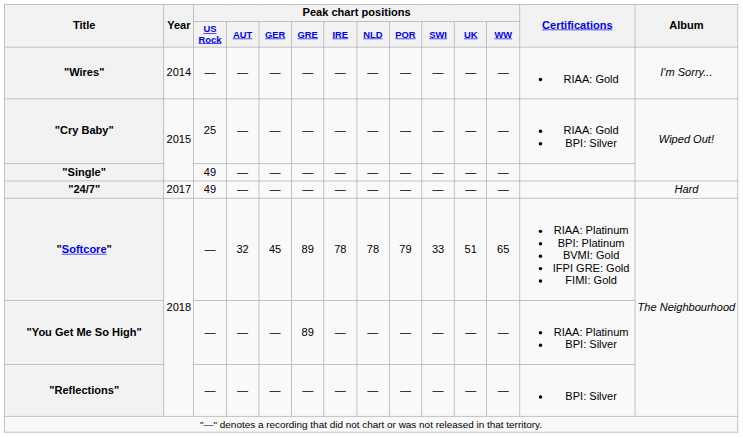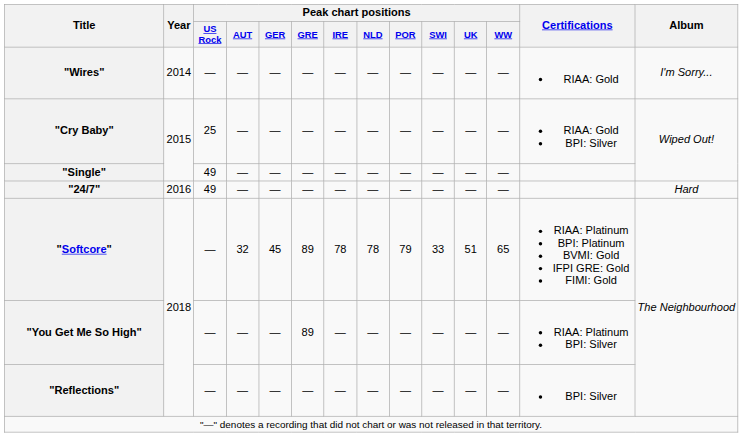"24/7" | Year: 2017 -> 2016
